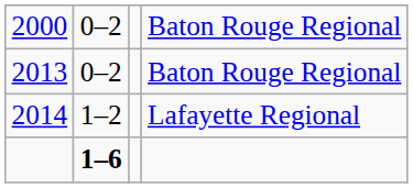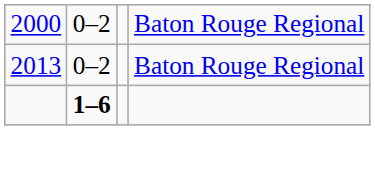- row: 2014 | 1–2 | Lafayette Regional
